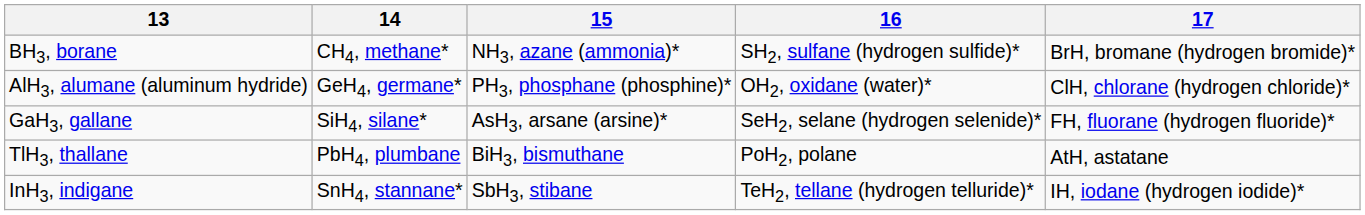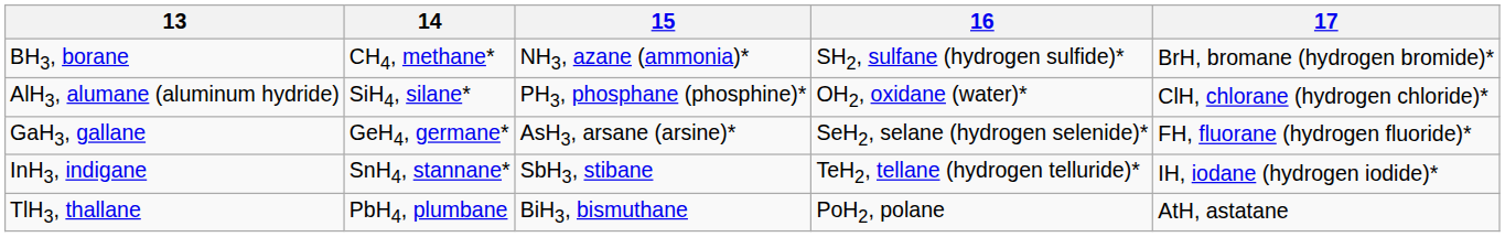AlH3, alumane (aluminum hydride) | 14: GeH4, germane* -> SiH4, silane*
GaH3, gallane | 14: SiH4, silane* -> GeH4, germane*
rows swapped: InH3, indigane <-> TlH3, thallane
